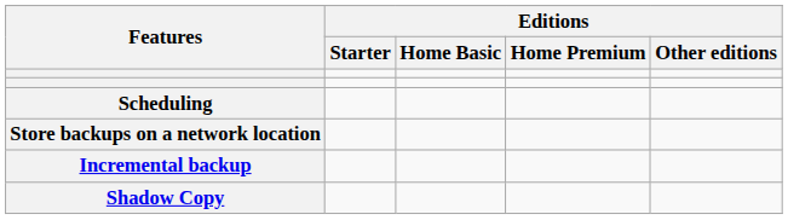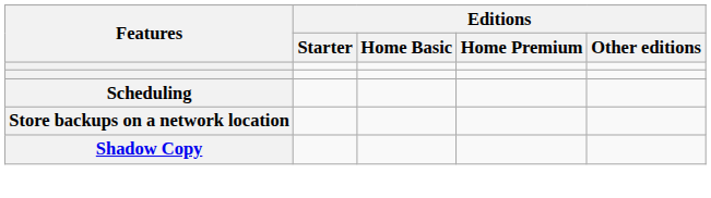- row: Incremental backup
